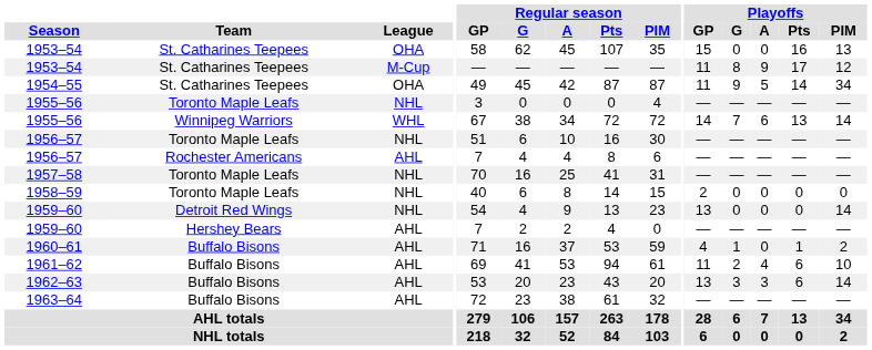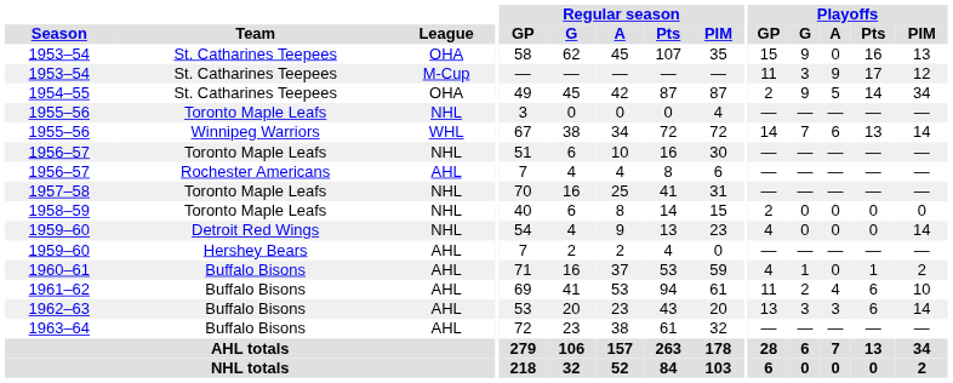1953–54 / OHA | Playoffs / G: 0 -> 9
1953–54 / M-Cup | Playoffs / G: 8 -> 3
1954–55 | Playoffs / GP: 11 -> 2
1959–60 / NHL | Playoffs / GP: 13 -> 4
